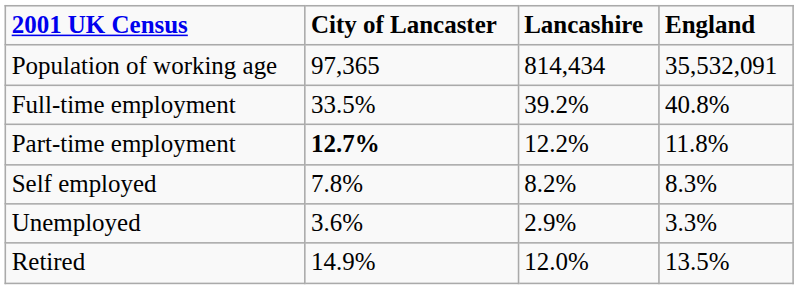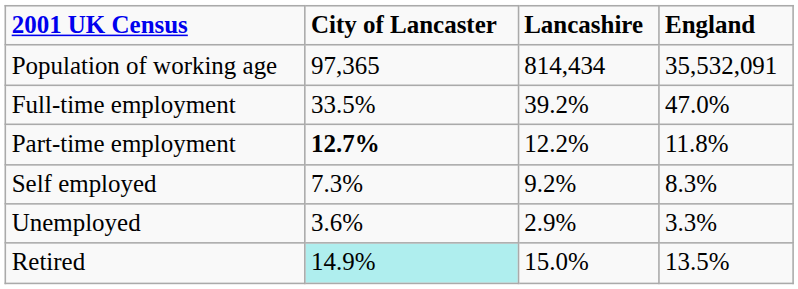Full-time employment | England: 40.8% -> 47.0%
Self employed | City of Lancaster: 7.8% -> 7.3%
Self employed | Lancashire: 8.2% -> 9.2%
Retired | City of Lancaster: no background -> paleturquoise background
Retired | Lancashire: 12.0% -> 15.0%
